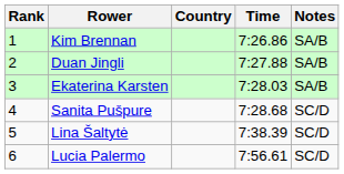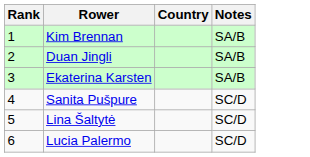- column: Time | 7:26.86 | 7:27.88 | 7:28.03 | 7:28.68 | 7:38.39 | 7:56.61
